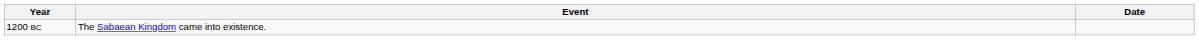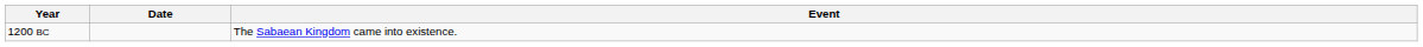columns swapped: Date <-> Event
